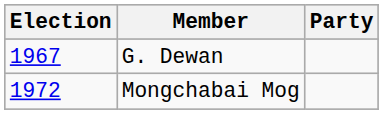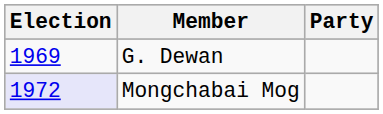G. Dewan | Election: 1967 -> 1969
Mongchabai Mog | Election: no background -> lavender background
